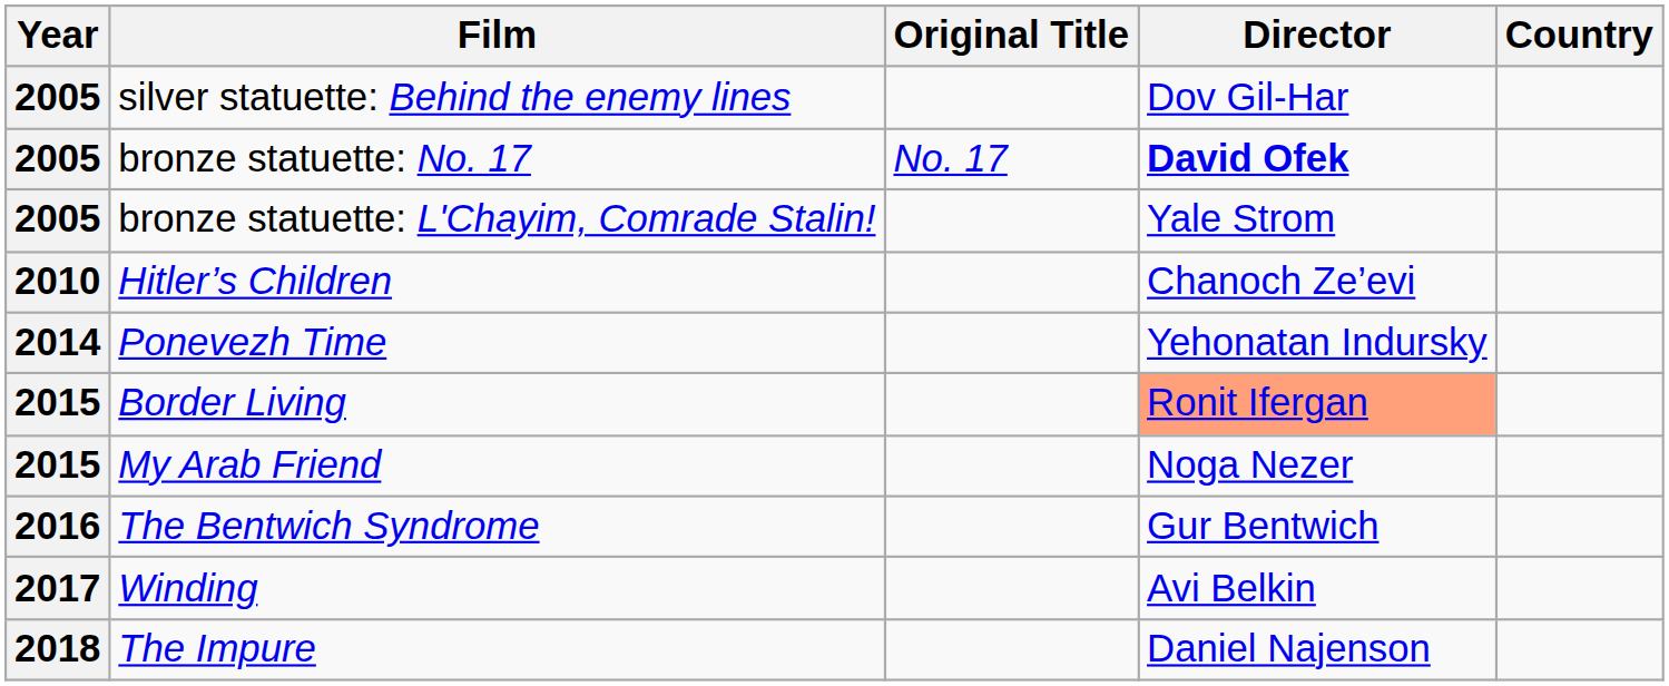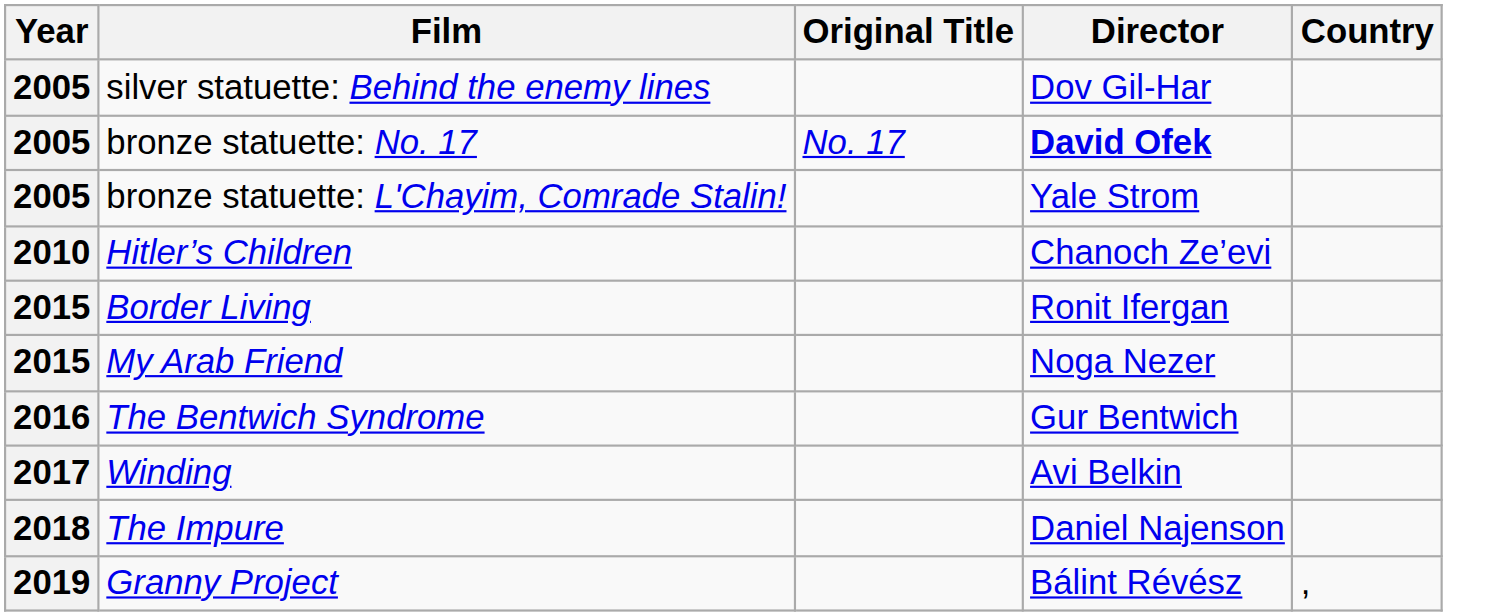- row: 2014 | Ponevezh Time | Yehonatan Indursky
Border Living | Director: lightsalmon background -> no background
+ row: 2019 | Granny Project | Bálint Révész | ,
